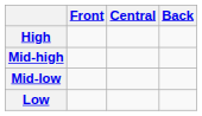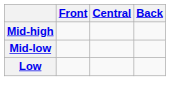- row: High
